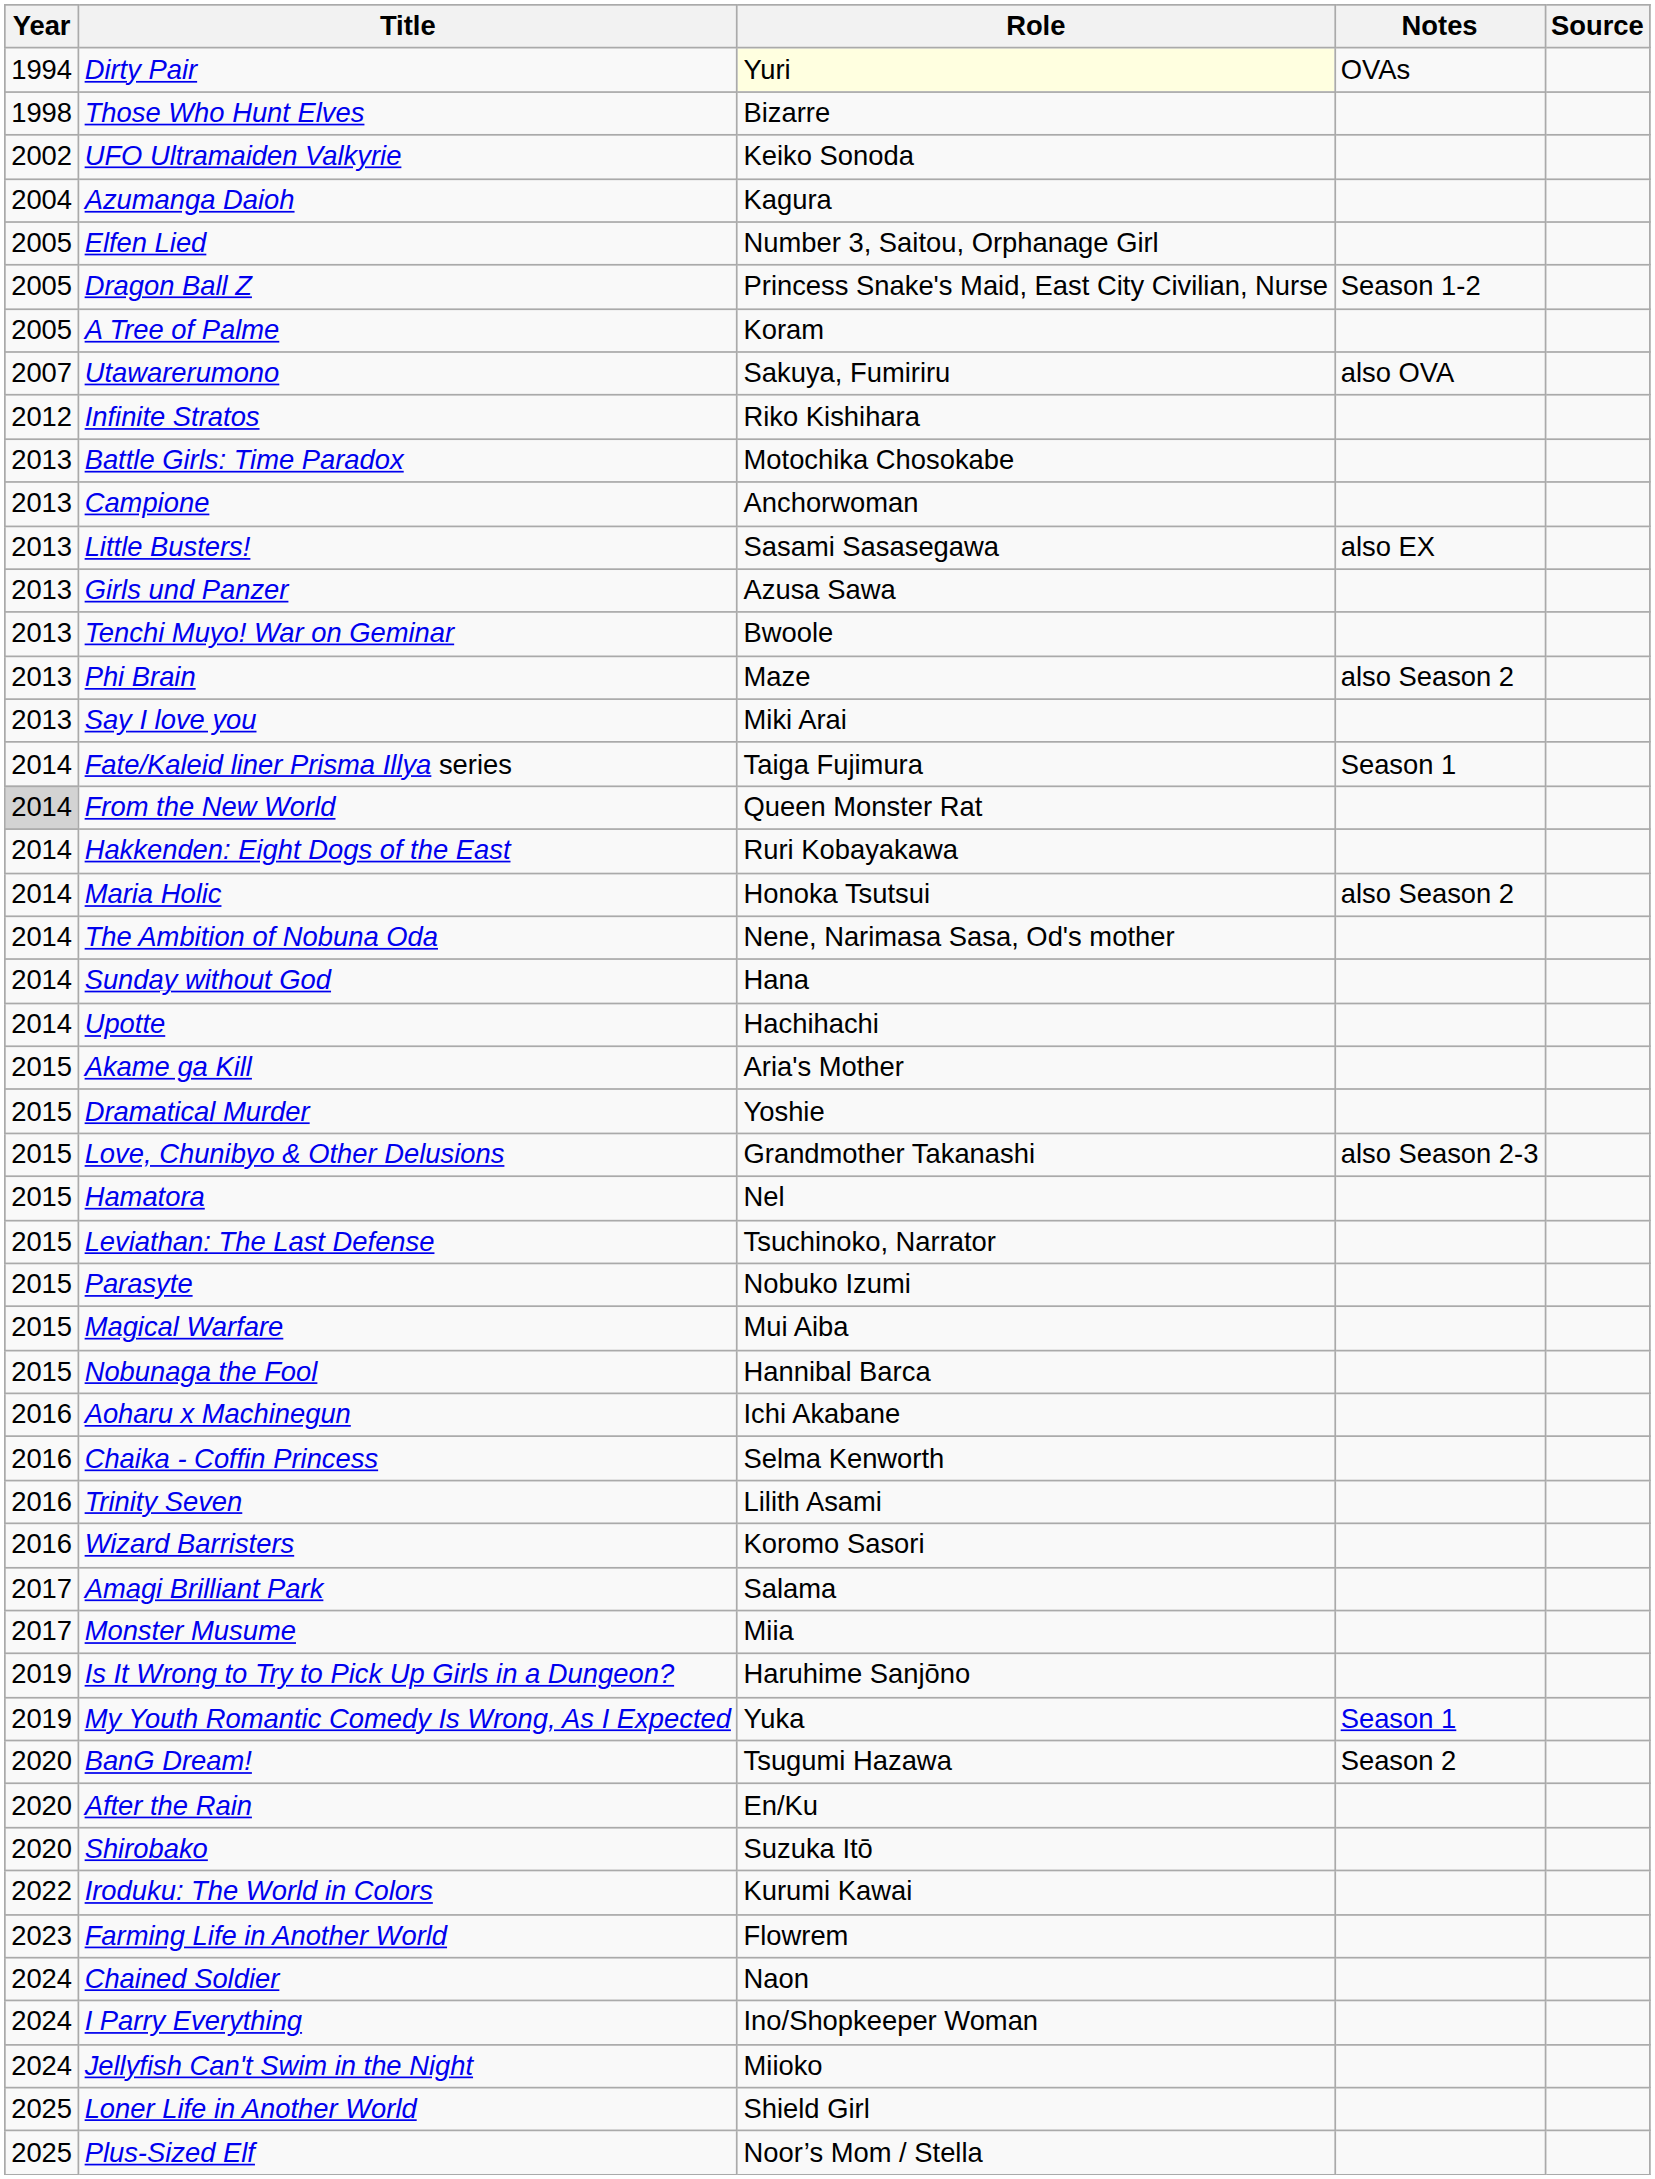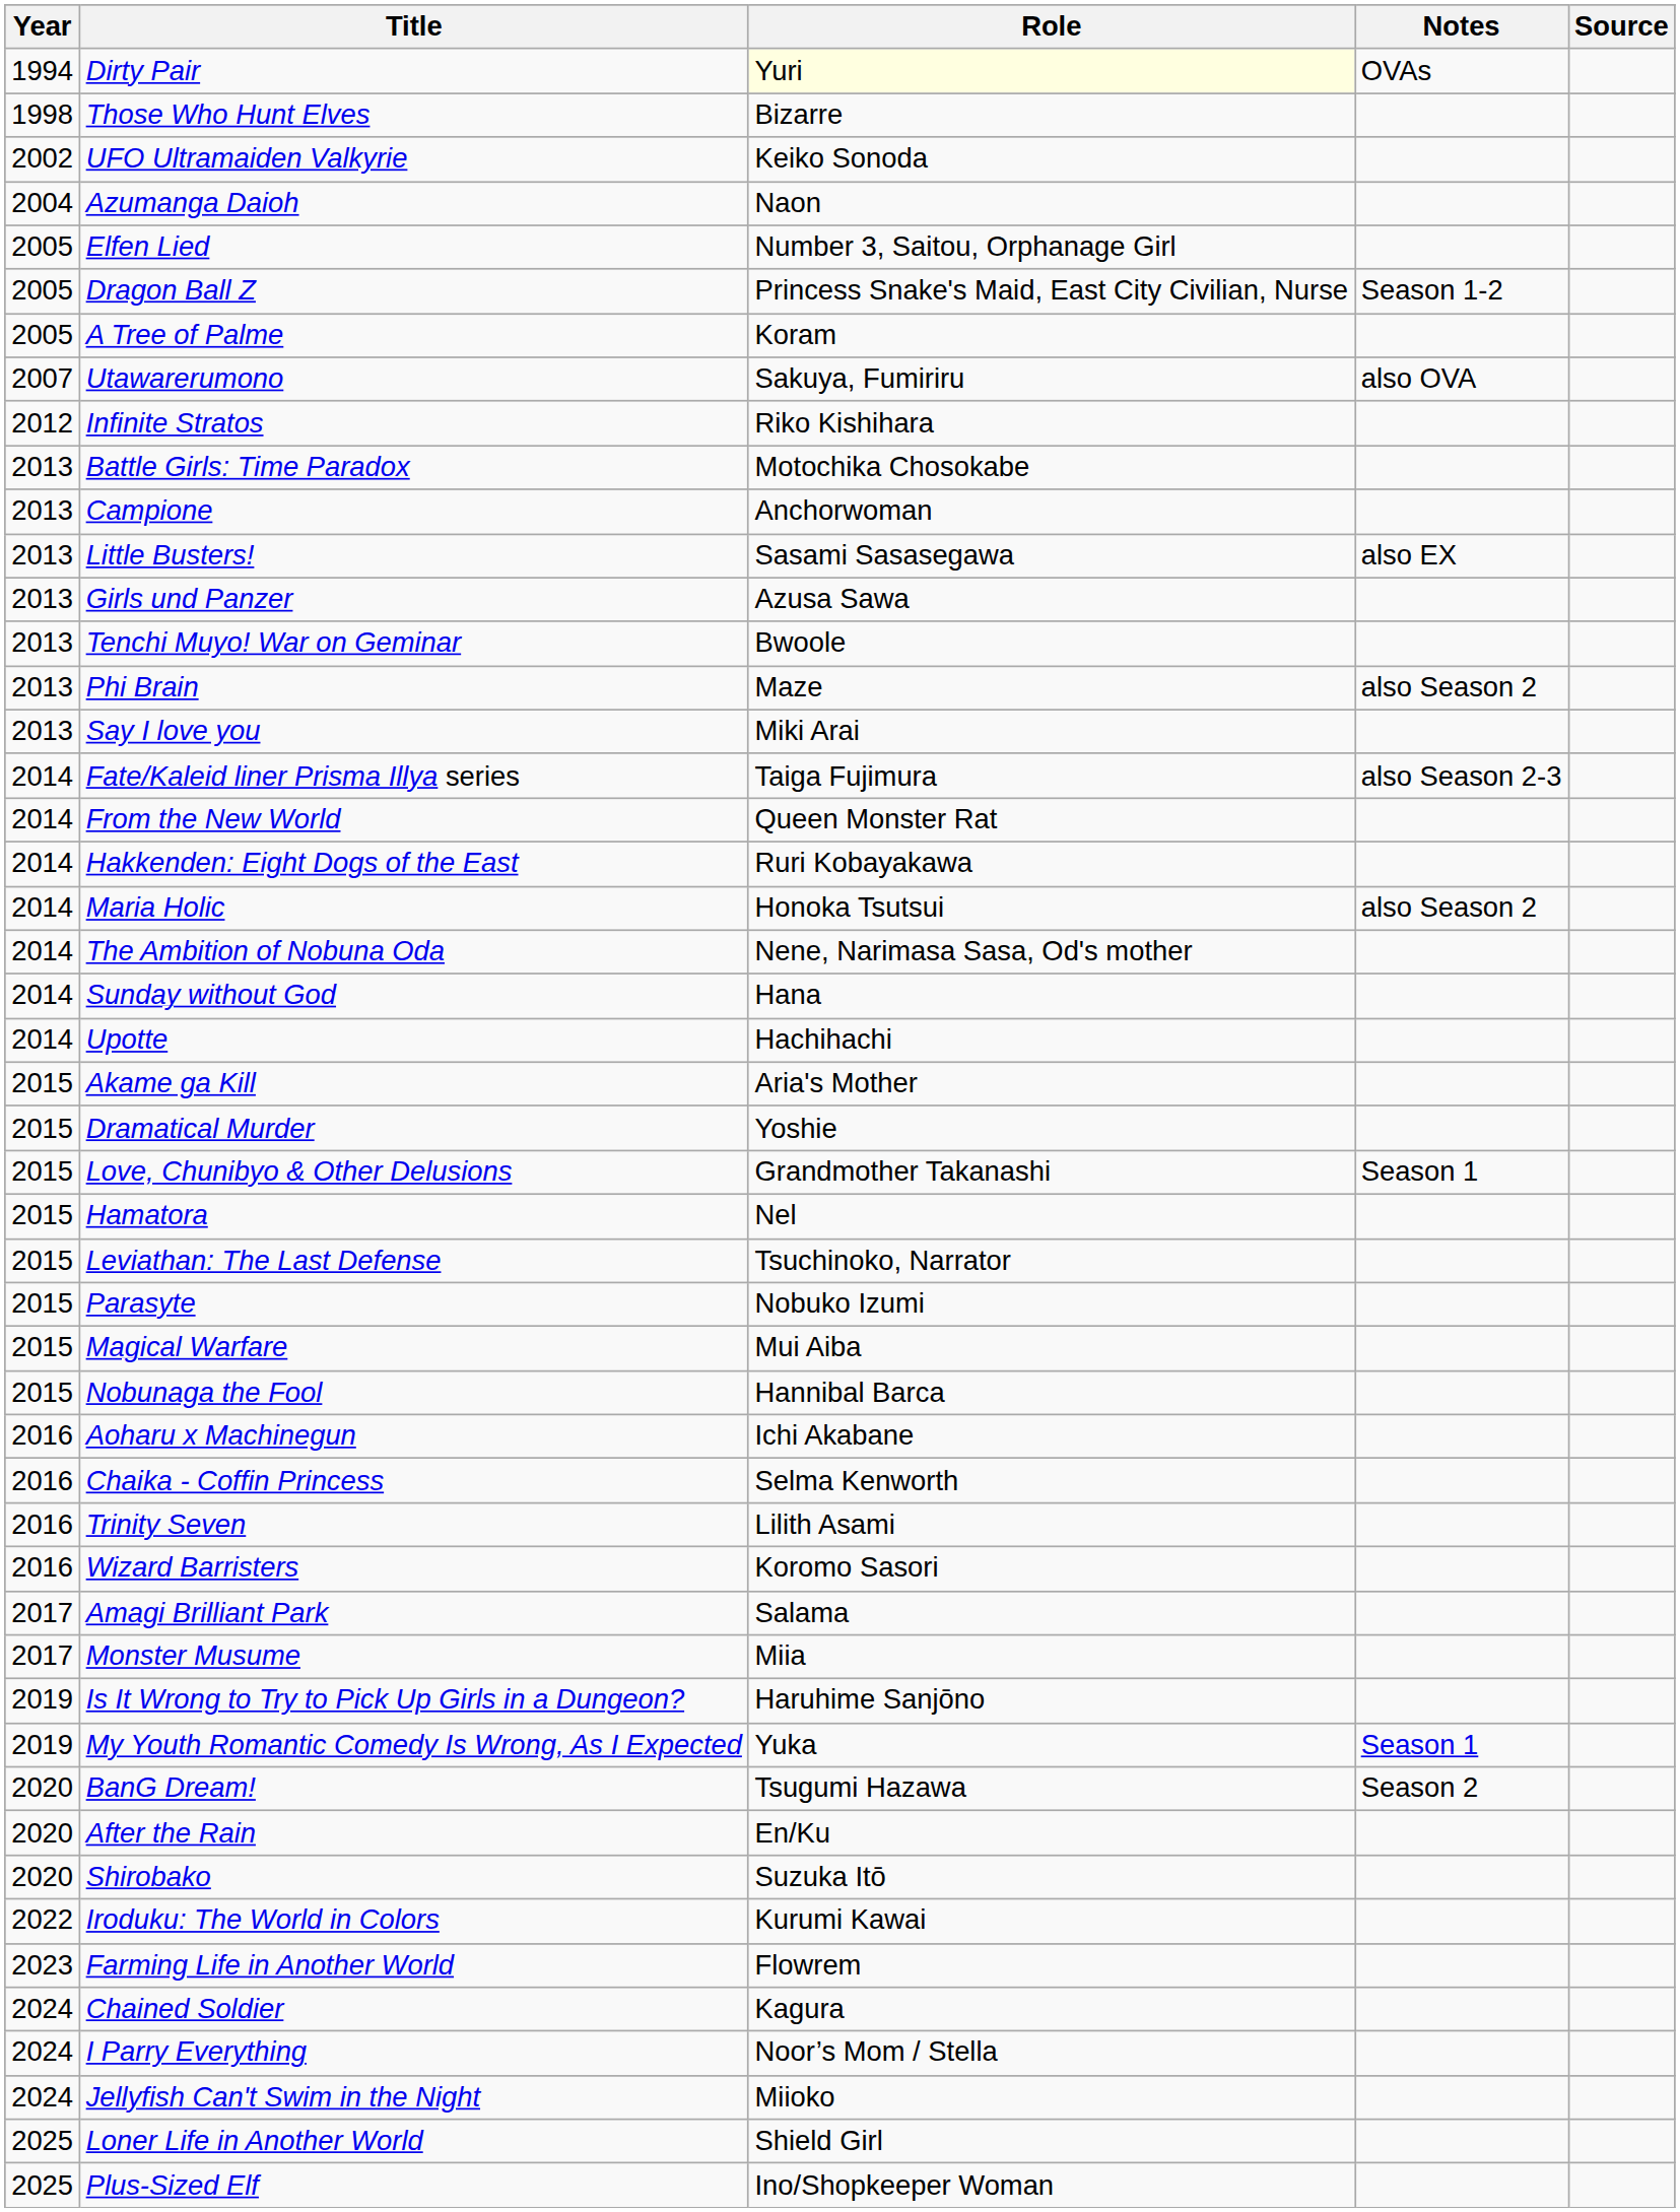Azumanga Daioh | Role: Kagura -> Naon
Fate/Kaleid liner Prisma Illya series | Notes: Season 1 -> also Season 2-3
From the New World | Year: lightgrey background -> no background
Love, Chunibyo & Other Delusions | Notes: also Season 2-3 -> Season 1
Chained Soldier | Role: Naon -> Kagura
I Parry Everything | Role: Ino/Shopkeeper Woman -> Noor’s Mom / Stella
Plus-Sized Elf | Role: Noor’s Mom / Stella -> Ino/Shopkeeper Woman
